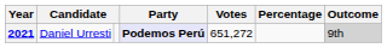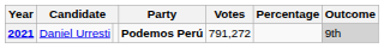2021 | Party: lavender background -> no background
2021 | Votes: 651,272 -> 791,272
